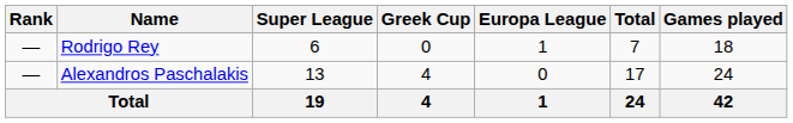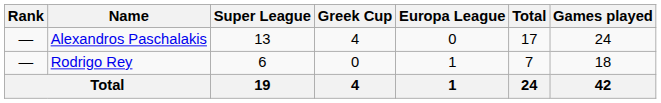rows swapped: Alexandros Paschalakis <-> Rodrigo Rey
